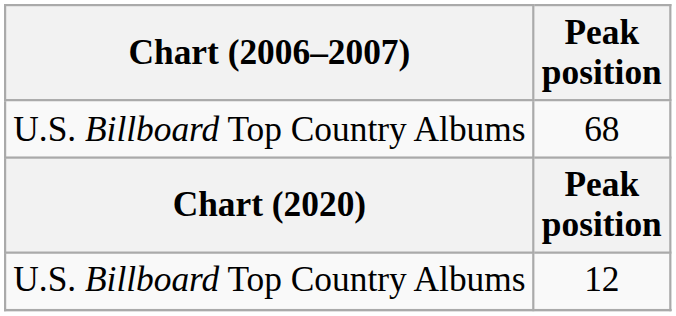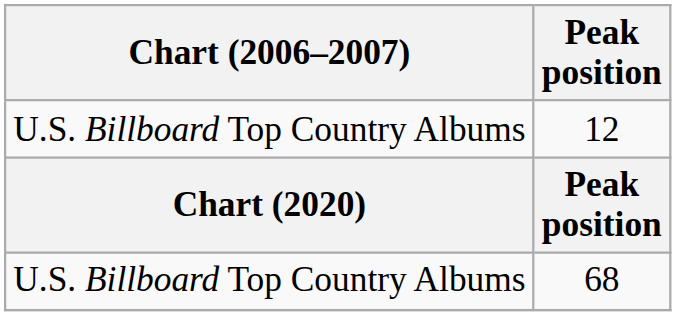rows swapped: 68 <-> 12
